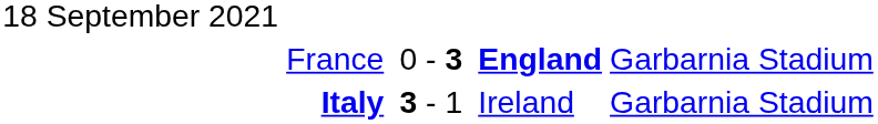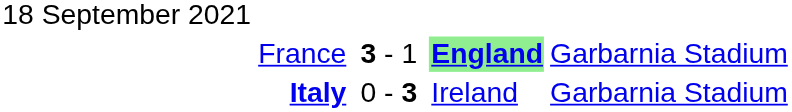France | column 4: 0 - 3 -> 3 - 1
France | column 6: no background -> lightgreen background
Italy | column 4: 3 - 1 -> 0 - 3
